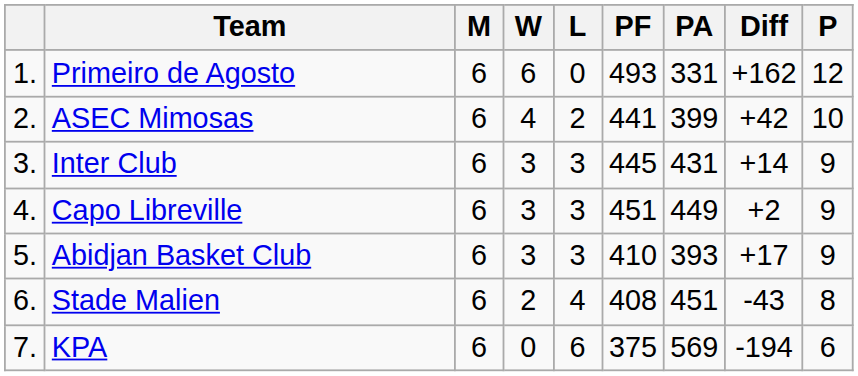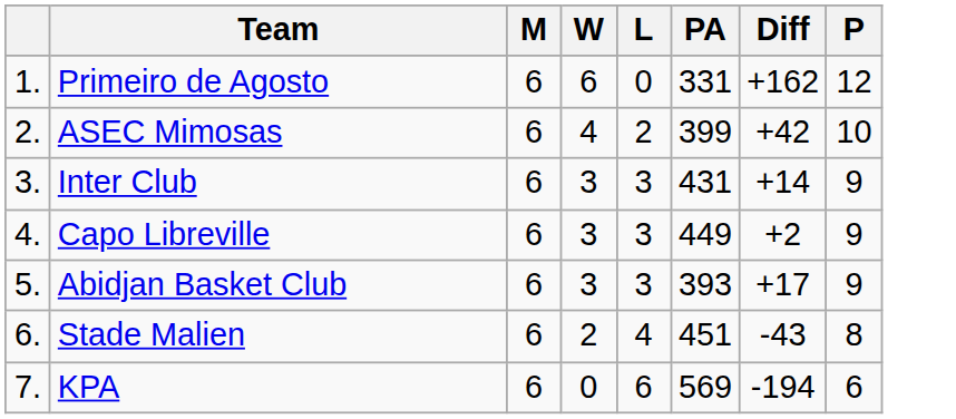- column: PF | 493 | 441 | 445 | 451 | 410 | 408 | 375
